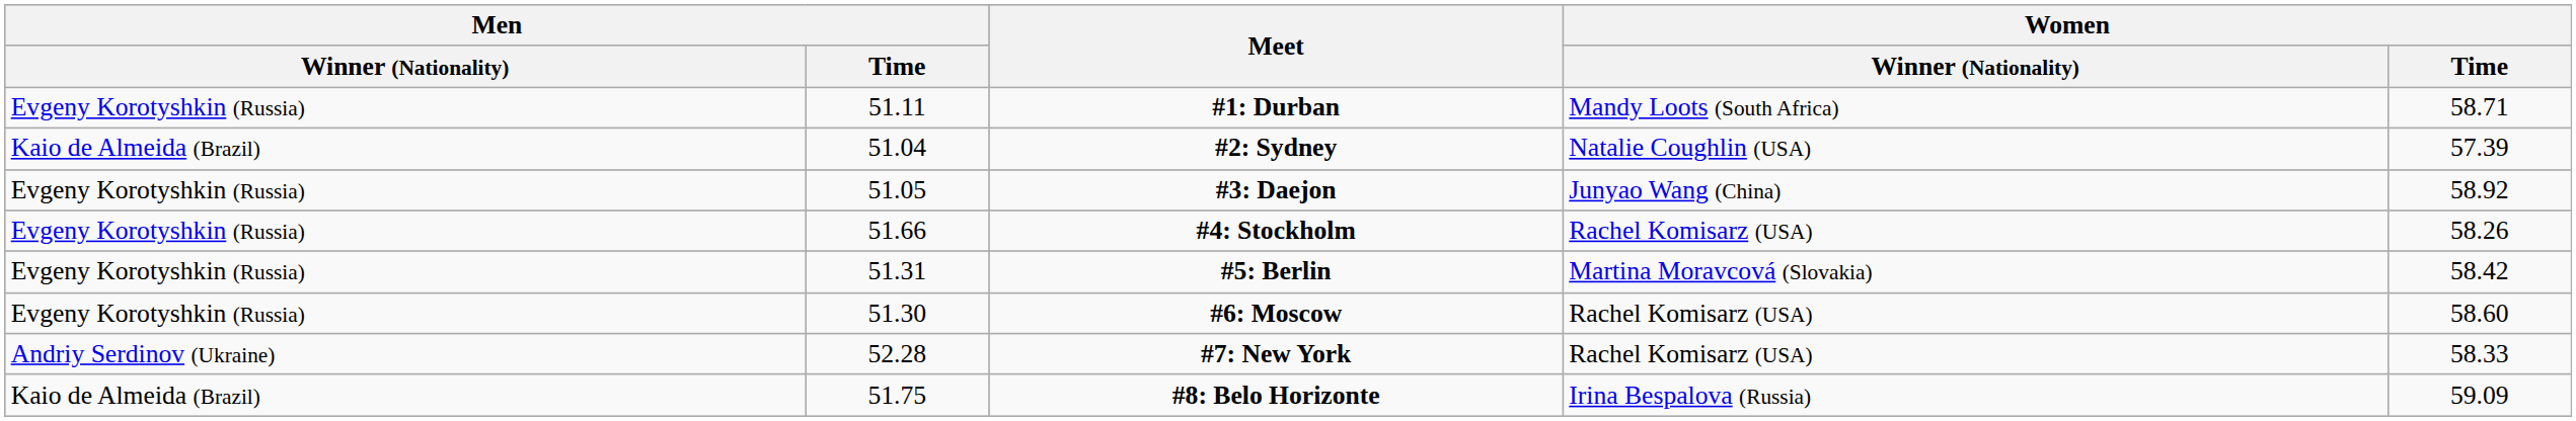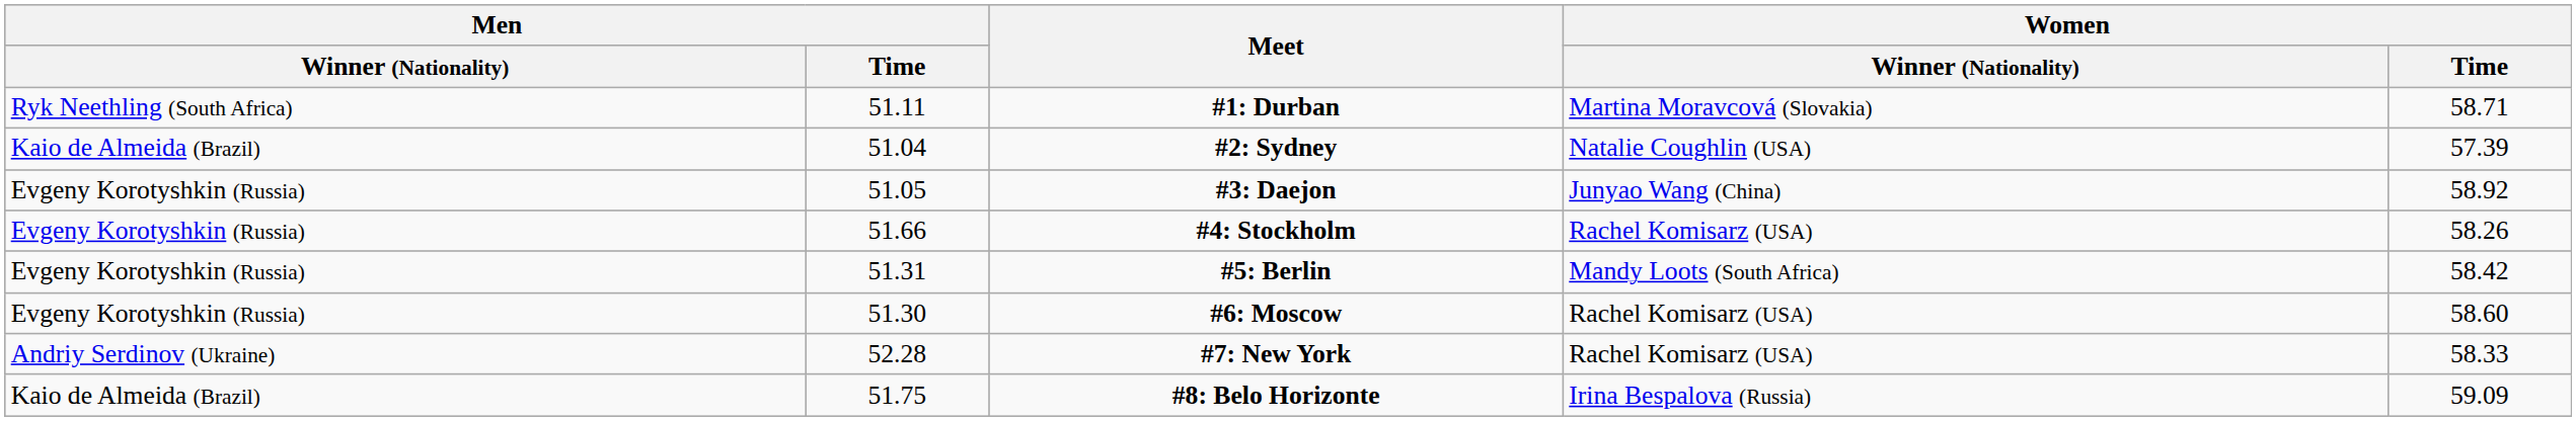#1: Durban | Men / Winner (Nationality): Evgeny Korotyshkin (Russia) -> Ryk Neethling (South Africa)
#1: Durban | Women / Winner (Nationality): Mandy Loots (South Africa) -> Martina Moravcová (Slovakia)
#5: Berlin | Women / Winner (Nationality): Martina Moravcová (Slovakia) -> Mandy Loots (South Africa)
